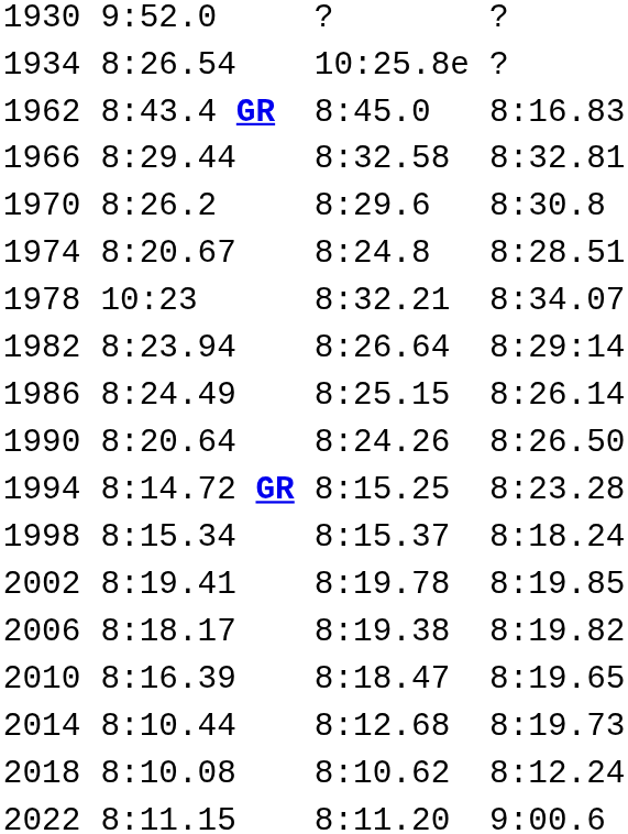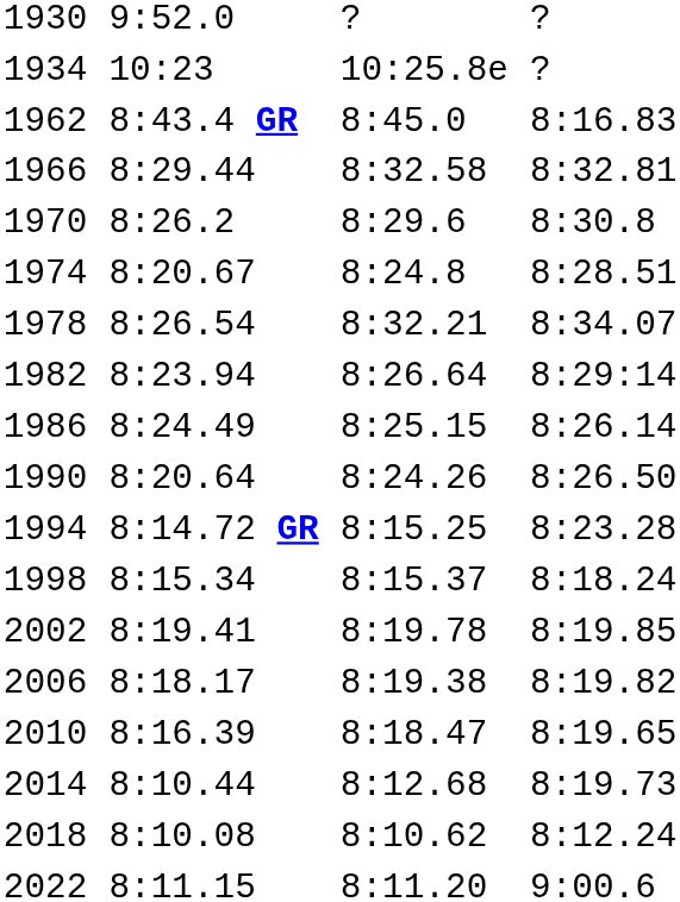1934 | column 3: 8:26.54 -> 10:23
1978 | column 3: 10:23 -> 8:26.54
